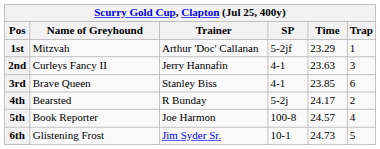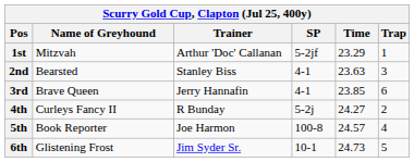2nd | Name of Greyhound: Curleys Fancy II -> Bearsted
2nd | Trainer: Jerry Hannafin -> Stanley Biss
3rd | Trainer: Stanley Biss -> Jerry Hannafin
4th | Name of Greyhound: Bearsted -> Curleys Fancy II
4th | Time: 24.17 -> 24.27
